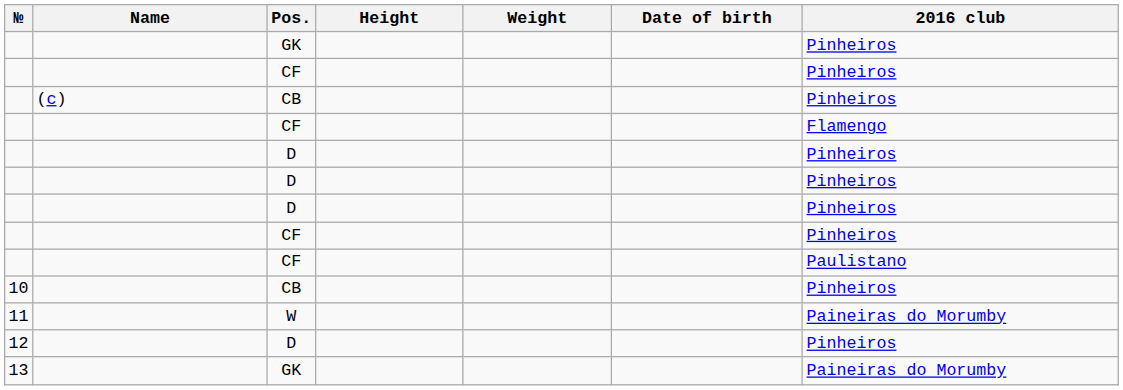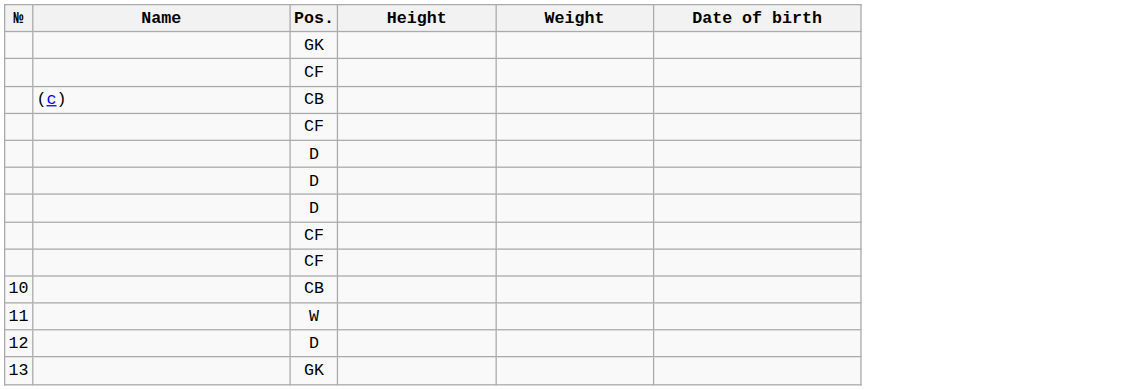- column: 2016 club | Pinheiros | Pinheiros | Pinheiros | Flamengo | Pinheiros | Pinheiros | Pinheiros | Pinheiros | Paulistano | Pinheiros | Paineiras do Morumby | Pinheiros | Paineiras do Morumby
